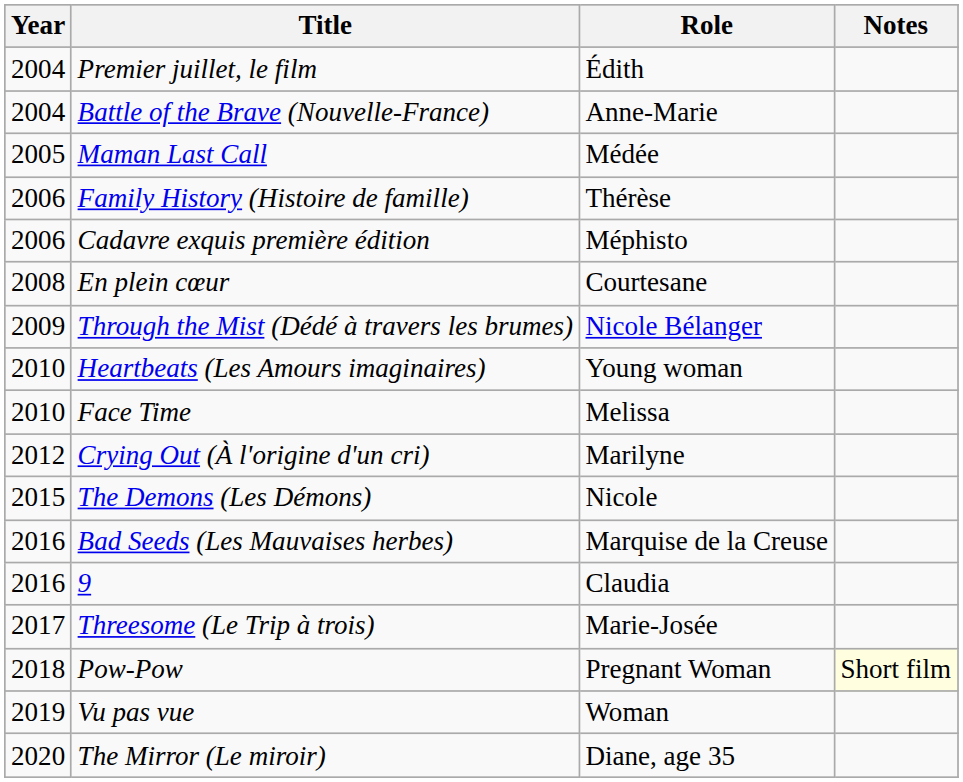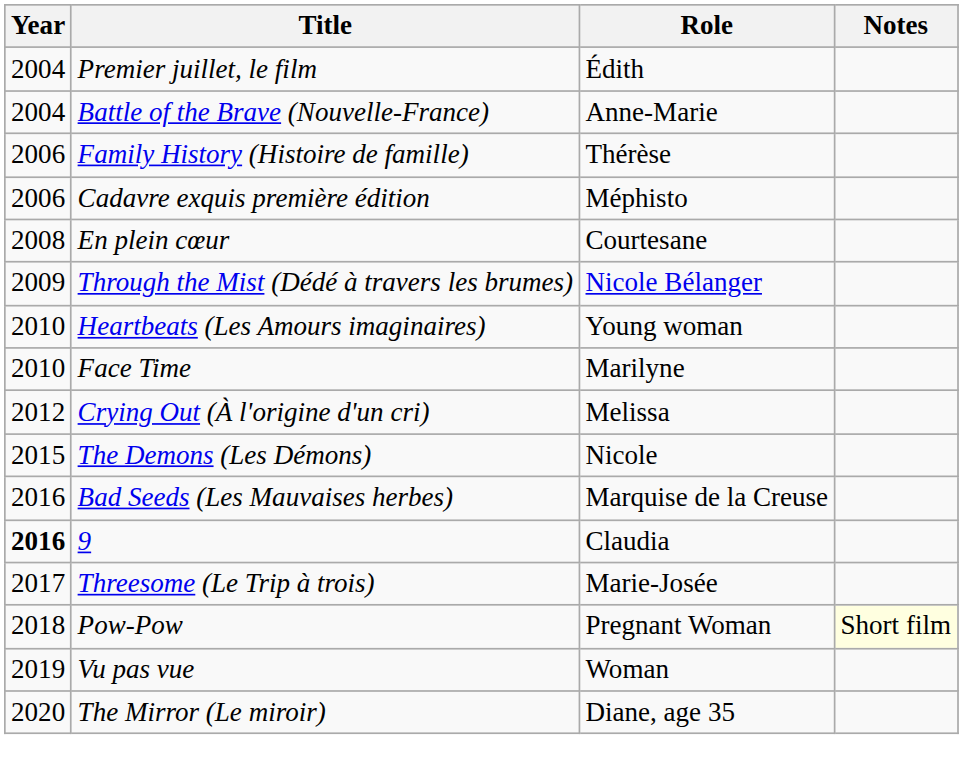- row: 2005 | Maman Last Call | Médée
Face Time | Role: Melissa -> Marilyne
Crying Out (À l'origine d'un cri) | Role: Marilyne -> Melissa
9 | Year: normal -> bold
